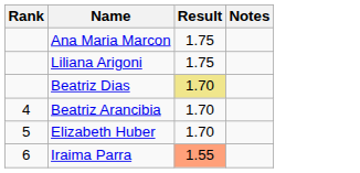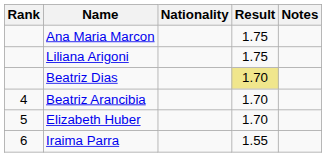+ column: Nationality
Iraima Parra | Result: lightsalmon background -> no background
